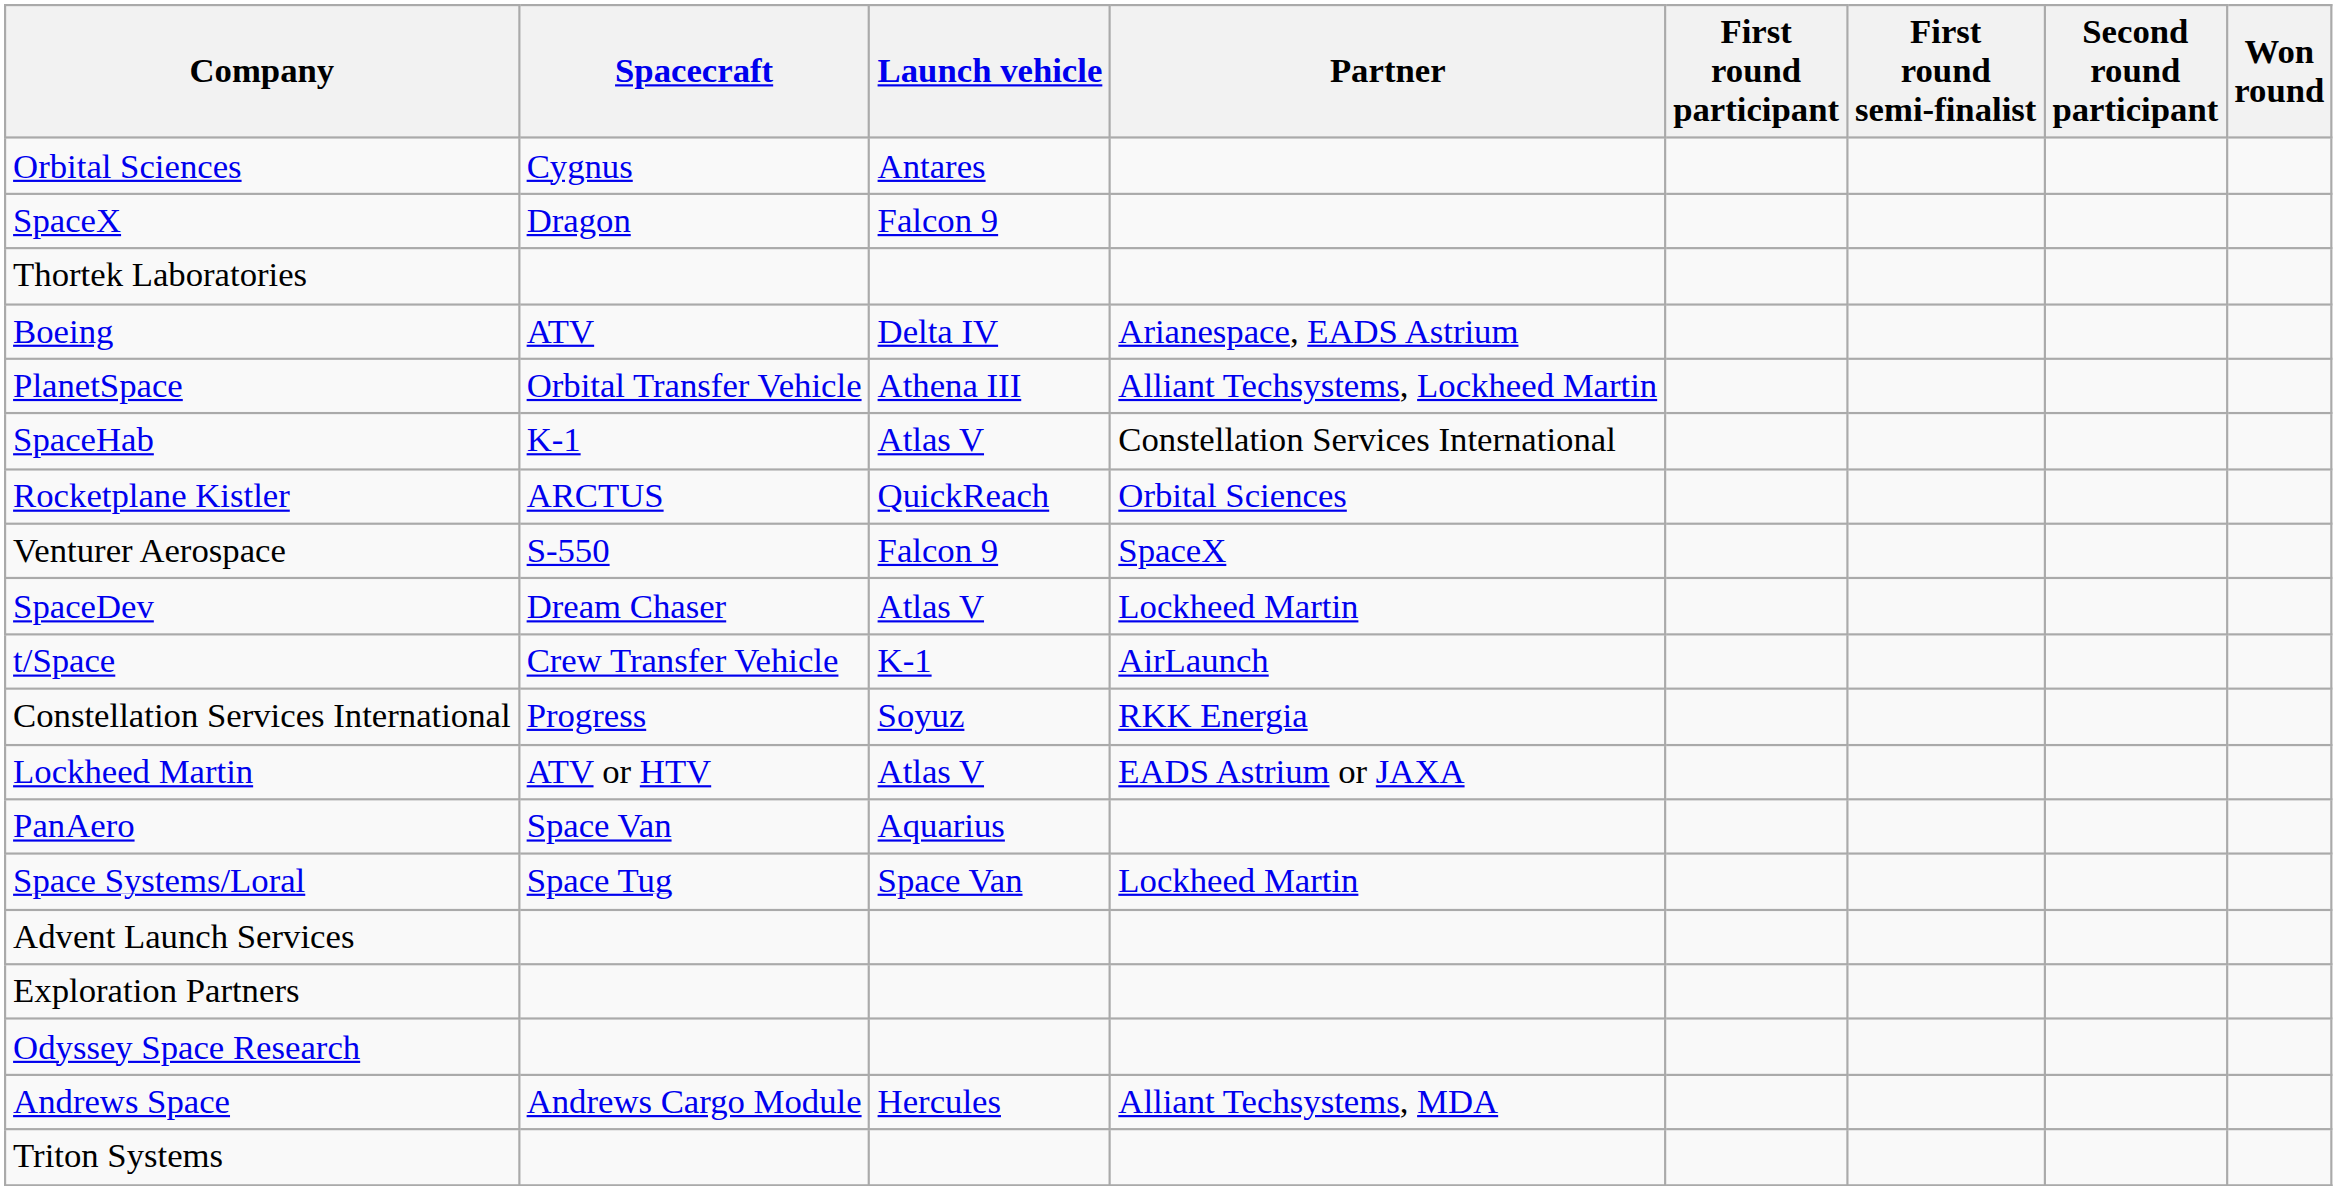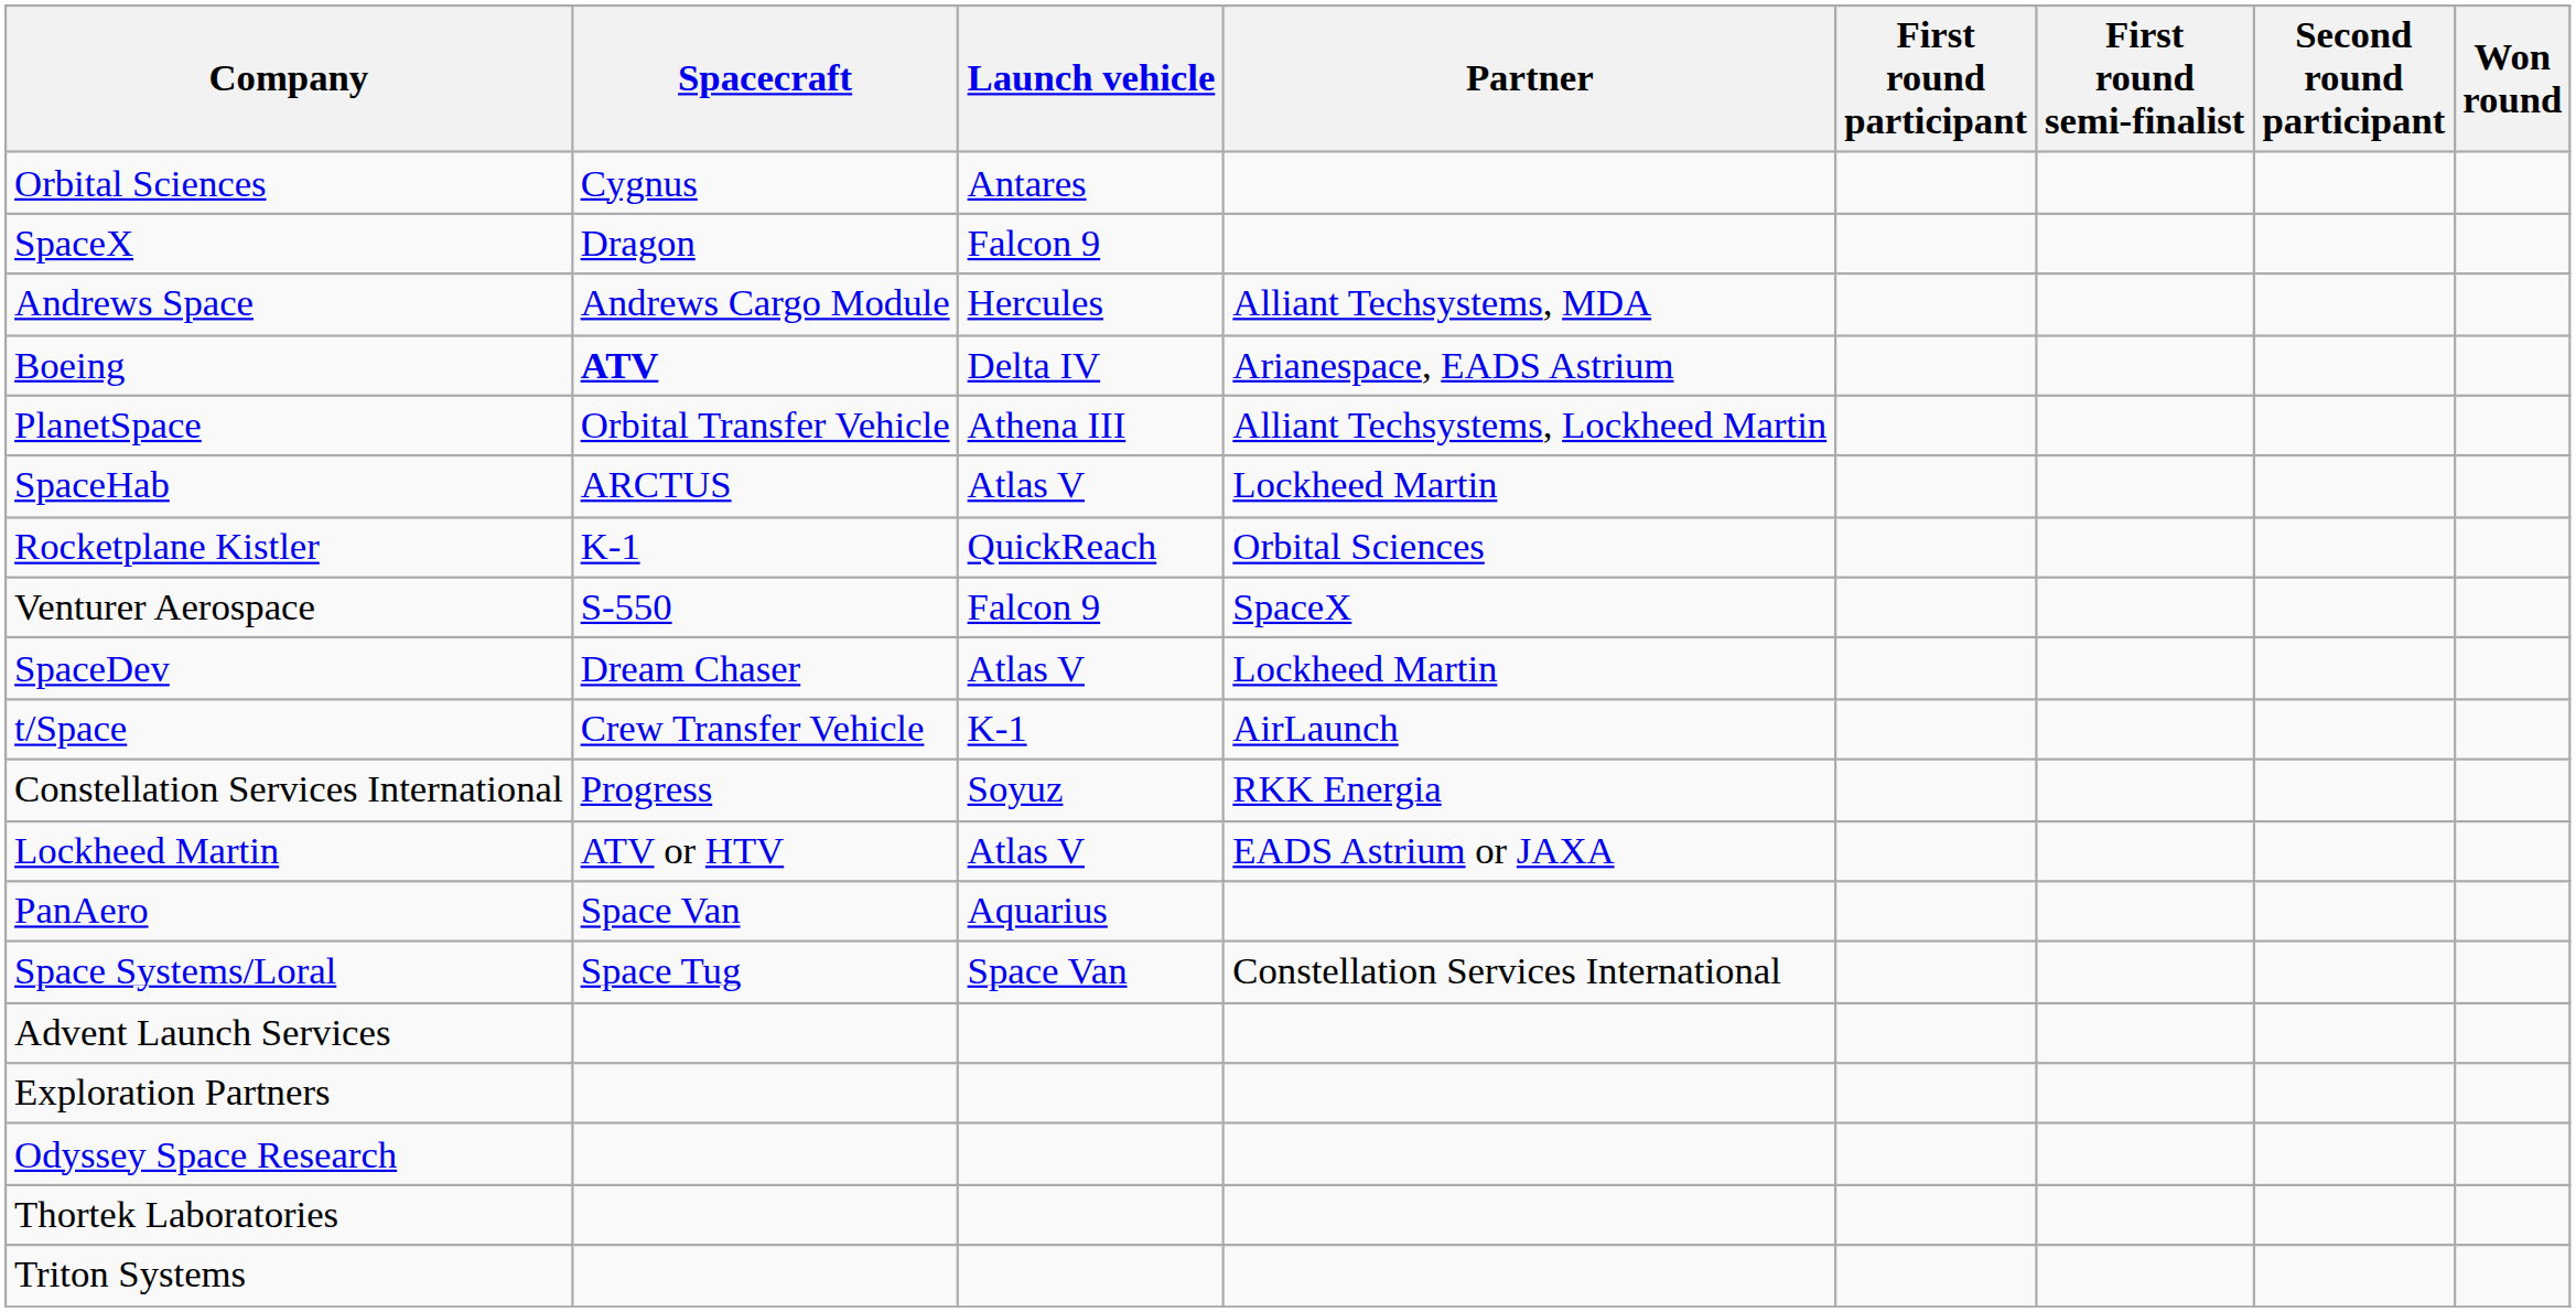rows swapped: Andrews Space <-> Thortek Laboratories
Boeing | Spacecraft: normal -> bold
SpaceHab | Spacecraft: K-1 -> ARCTUS
SpaceHab | Partner: Constellation Services International -> Lockheed Martin
Rocketplane Kistler | Spacecraft: ARCTUS -> K-1
Space Systems/Loral | Partner: Lockheed Martin -> Constellation Services International
